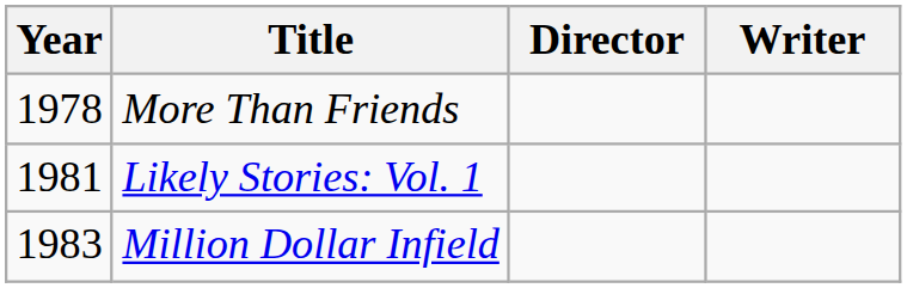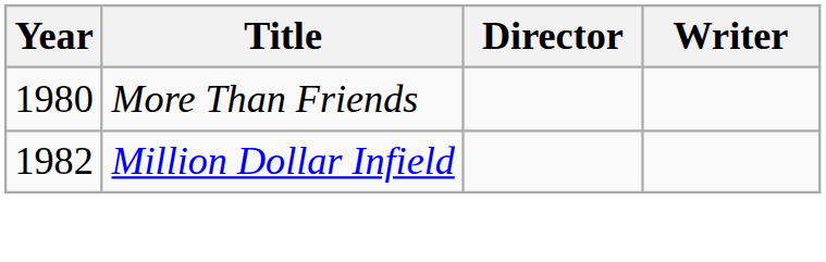More Than Friends | Year: 1978 -> 1980
- row: 1981 | Likely Stories: Vol. 1
Million Dollar Infield | Year: 1983 -> 1982
